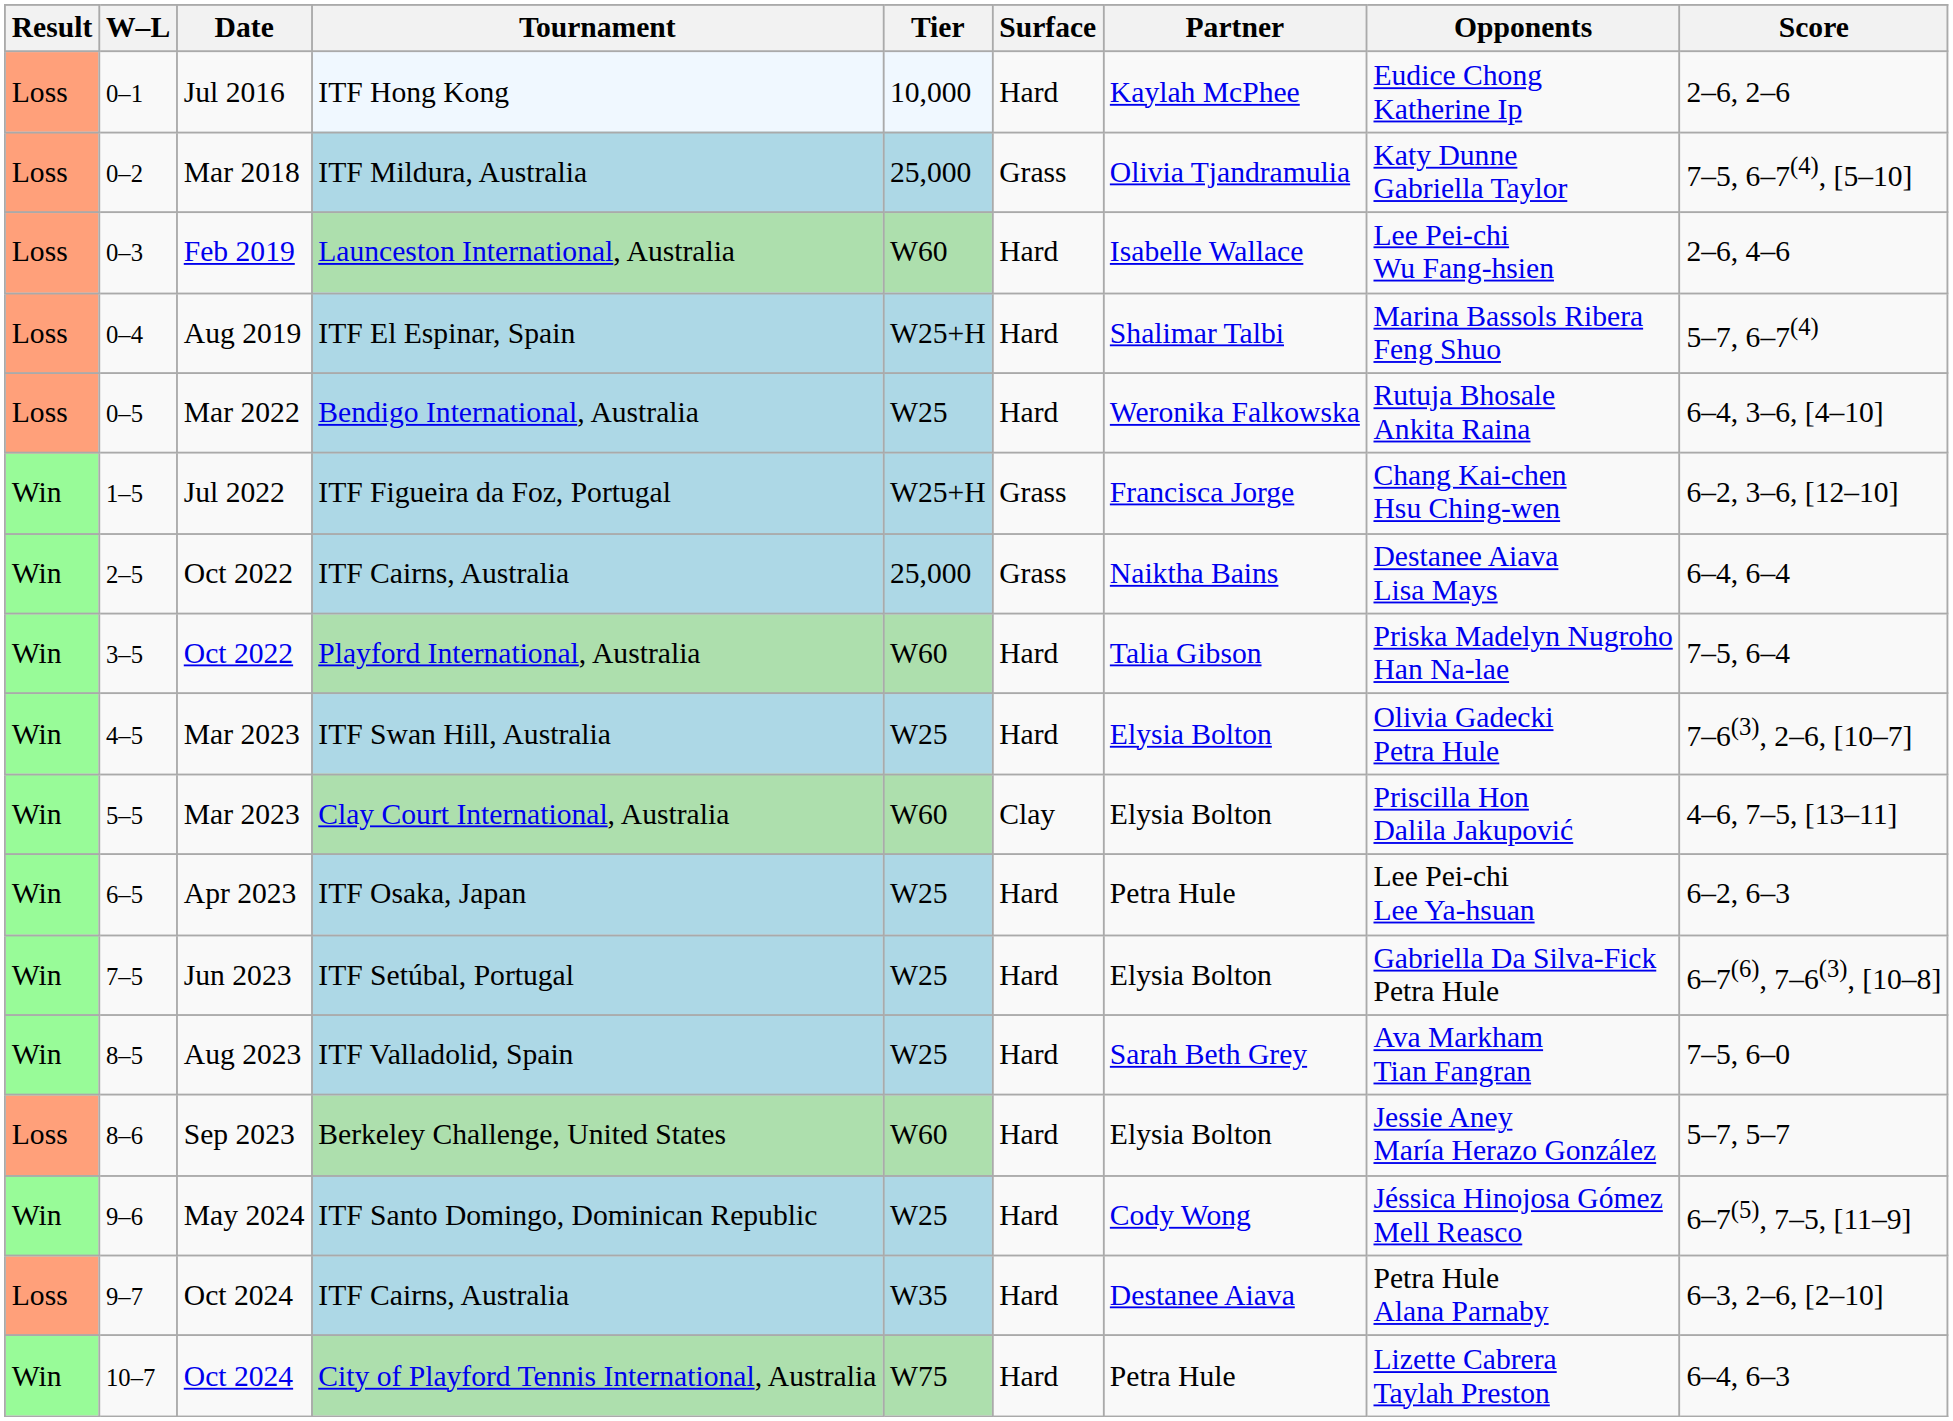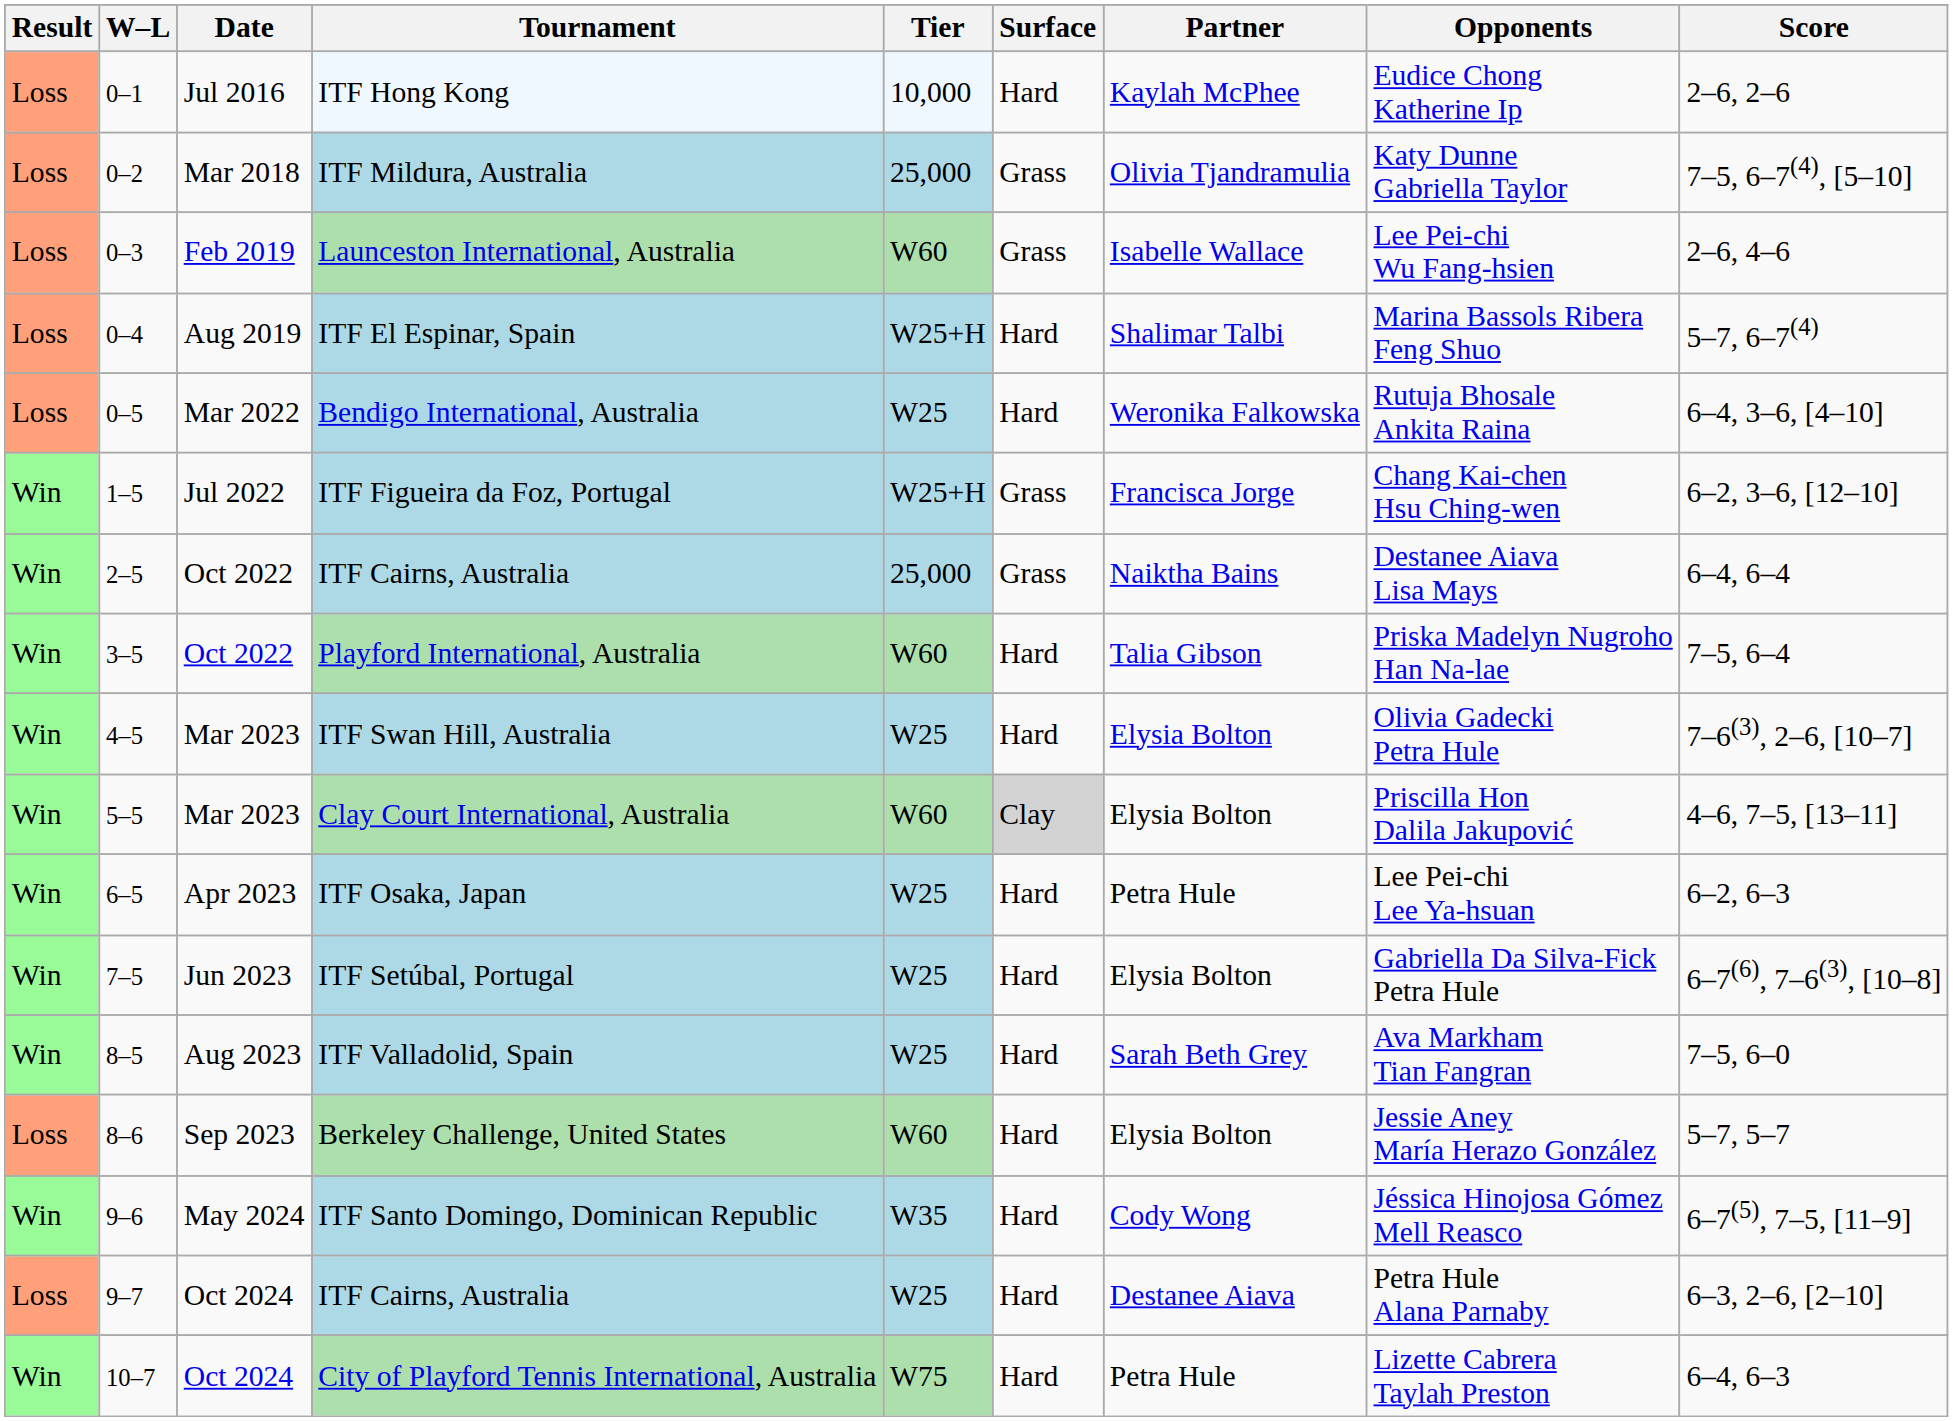Launceston International, Australia | Surface: Hard -> Grass
Clay Court International, Australia | Surface: no background -> lightgrey background
ITF Santo Domingo, Dominican Republic | Tier: W25 -> W35
9–7 / ITF Cairns, Australia | Tier: W35 -> W25
